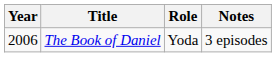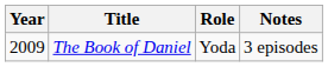The Book of Daniel | Year: 2006 -> 2009
